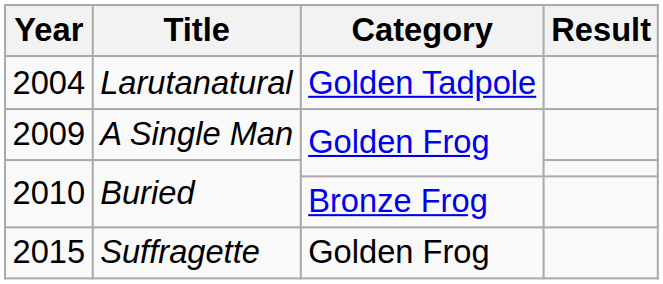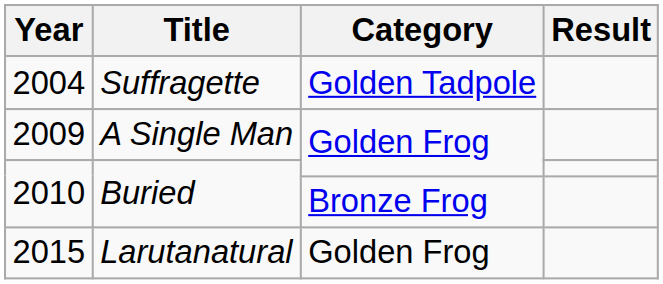2004 | Title: Larutanatural -> Suffragette
2015 | Title: Suffragette -> Larutanatural
